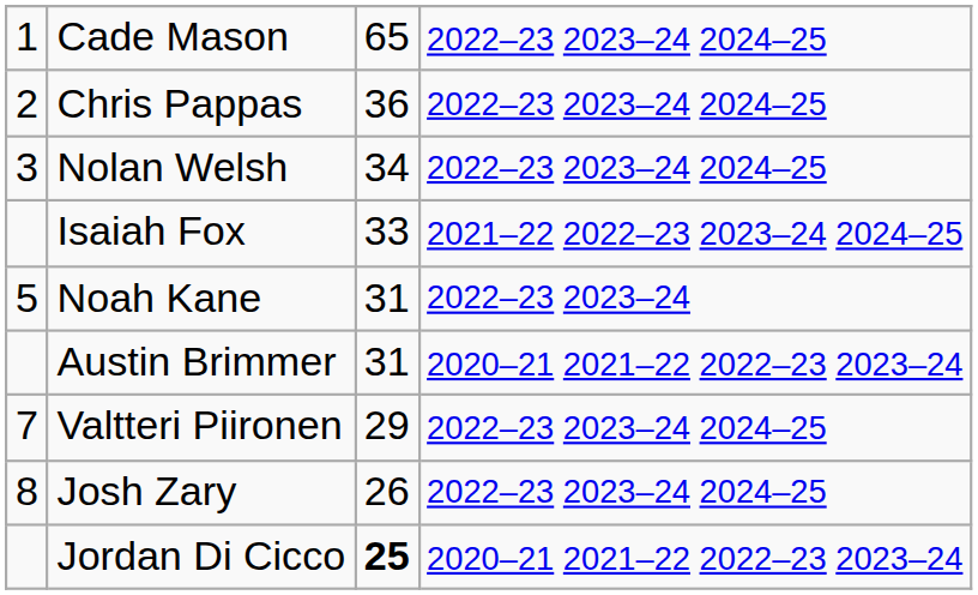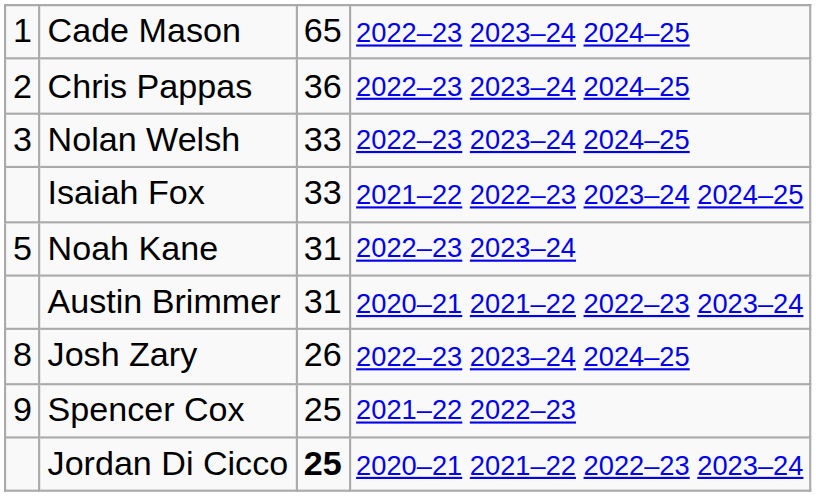Nolan Welsh | column 3: 34 -> 33
- row: 7 | Valtteri Piironen | 29 | 2022–23 2023–24 2024–25
+ row: 9 | Spencer Cox | 25 | 2021–22 2022–23
